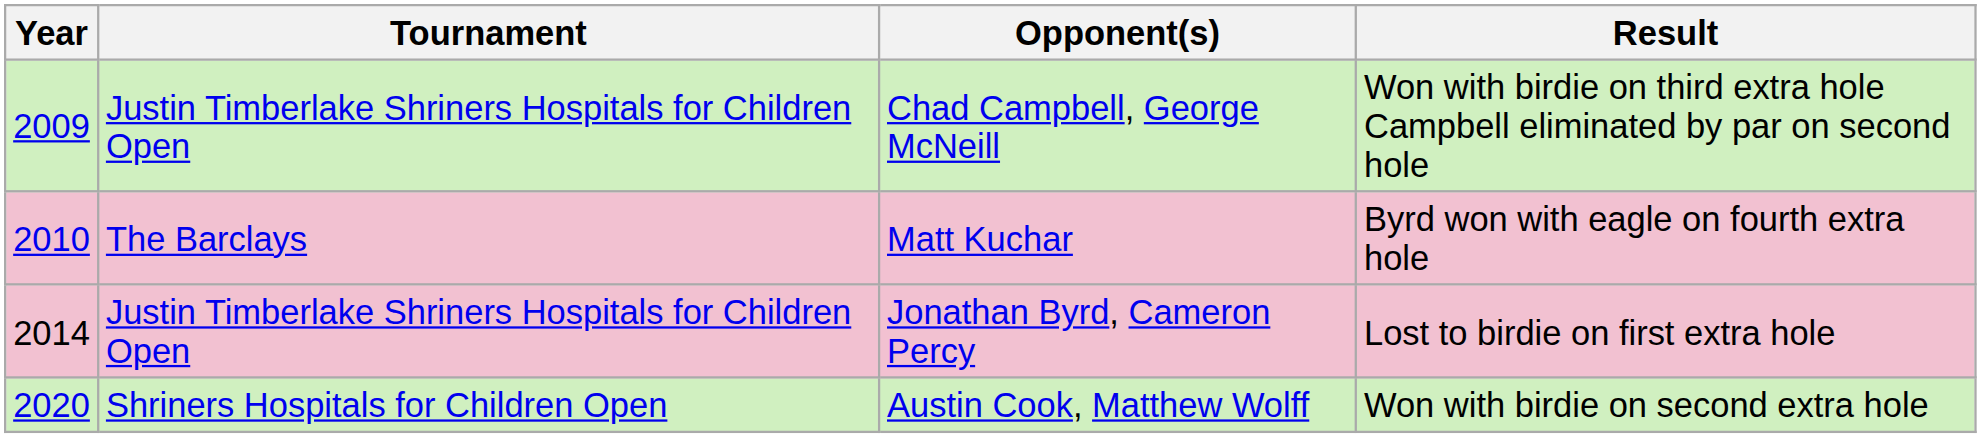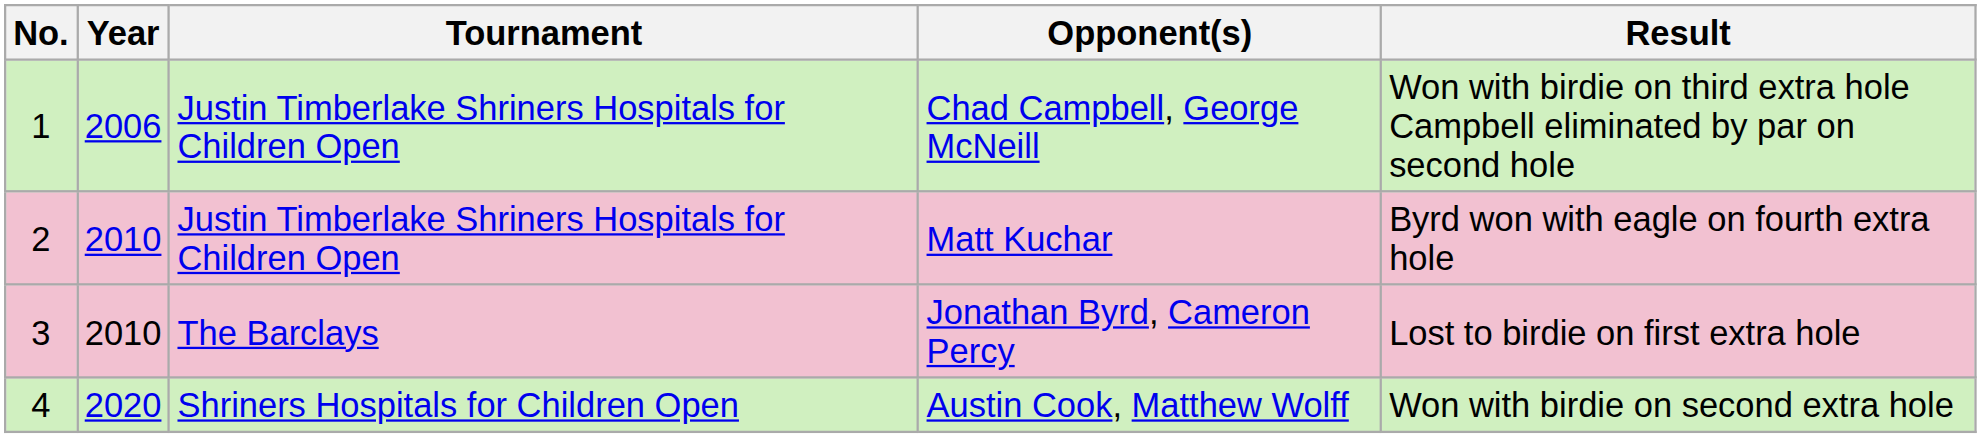+ column: No. | 1 | 2 | 3 | 4
Chad Campbell, George McNeill | Year: 2009 -> 2006
Matt Kuchar | Tournament: The Barclays -> Justin Timberlake Shriners Hospitals for Children Open
Jonathan Byrd, Cameron Percy | Year: 2014 -> 2010
Jonathan Byrd, Cameron Percy | Tournament: Justin Timberlake Shriners Hospitals for Children Open -> The Barclays
